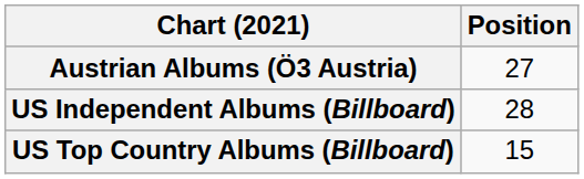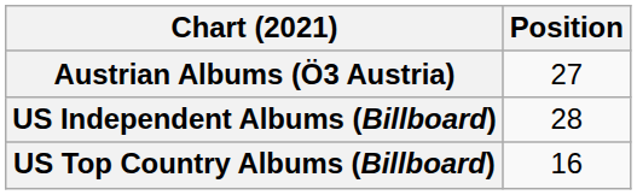US Top Country Albums (Billboard) | Position: 15 -> 16
